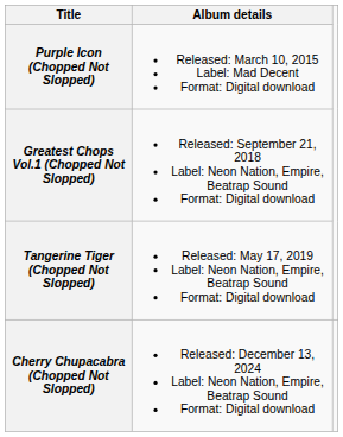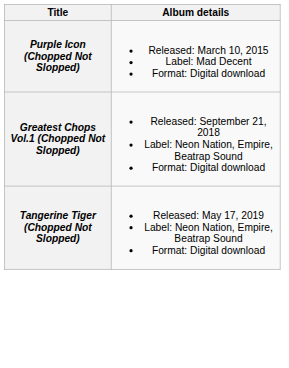- row: Cherry Chupacabra (Chopped Not Slopped) | Released: December 13, 2024 Label: Neon Nation, Empire, Beatrap Sound Format: Digital download
